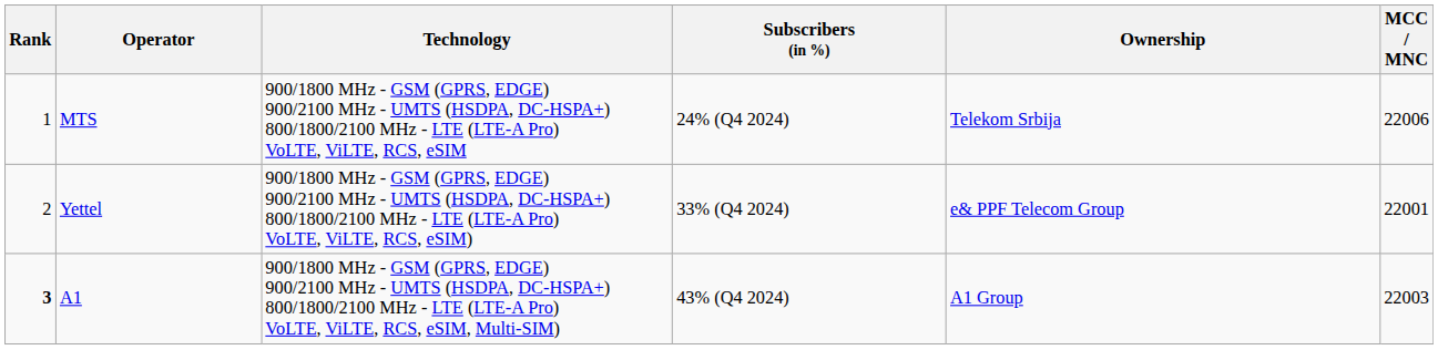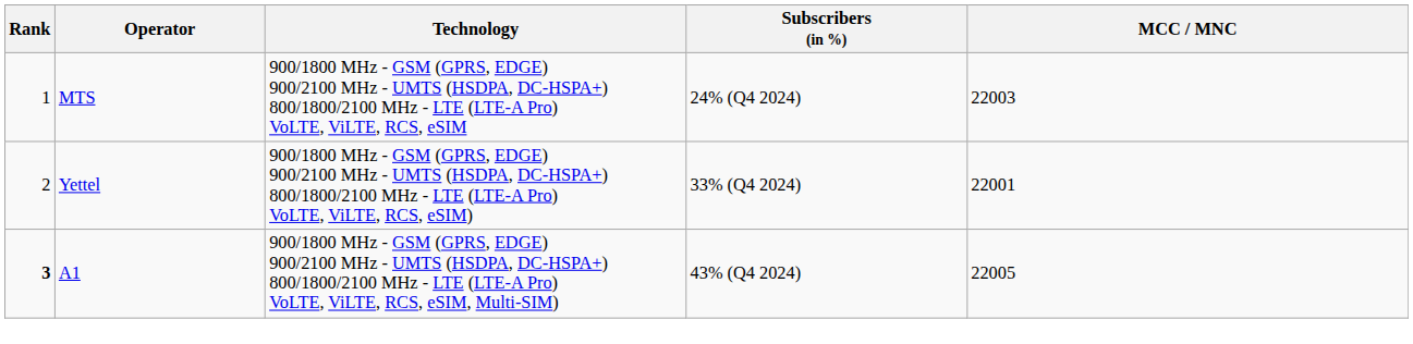- column: Ownership | Telekom Srbija | e& PPF Telecom Group | A1 Group
MTS | MCC / MNC: 22006 -> 22003
A1 | MCC / MNC: 22003 -> 22005
